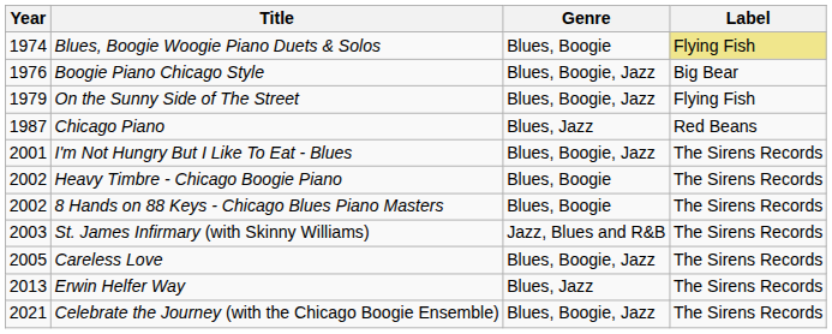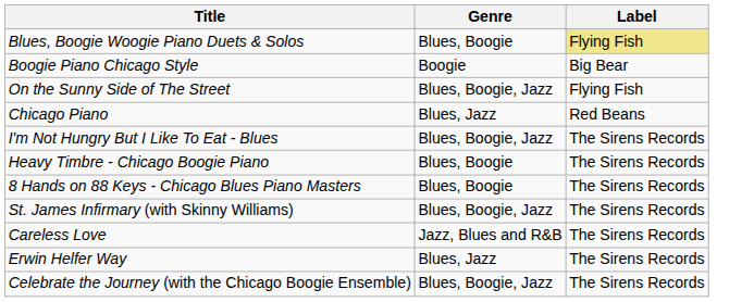- column: Year | 1974 | 1976 | 1979 | 1987 | 2001 | 2002 | 2002 | 2003 | 2005 | 2013 | 2021
Boogie Piano Chicago Style | Genre: Blues, Boogie, Jazz -> Boogie
St. James Infirmary (with Skinny Williams) | Genre: Jazz, Blues and R&B -> Blues, Boogie, Jazz
Careless Love | Genre: Blues, Boogie, Jazz -> Jazz, Blues and R&B
